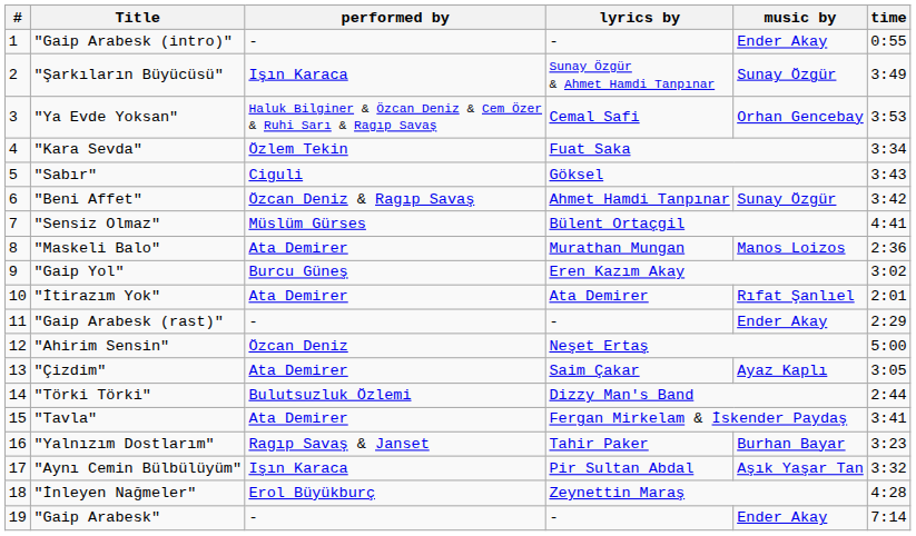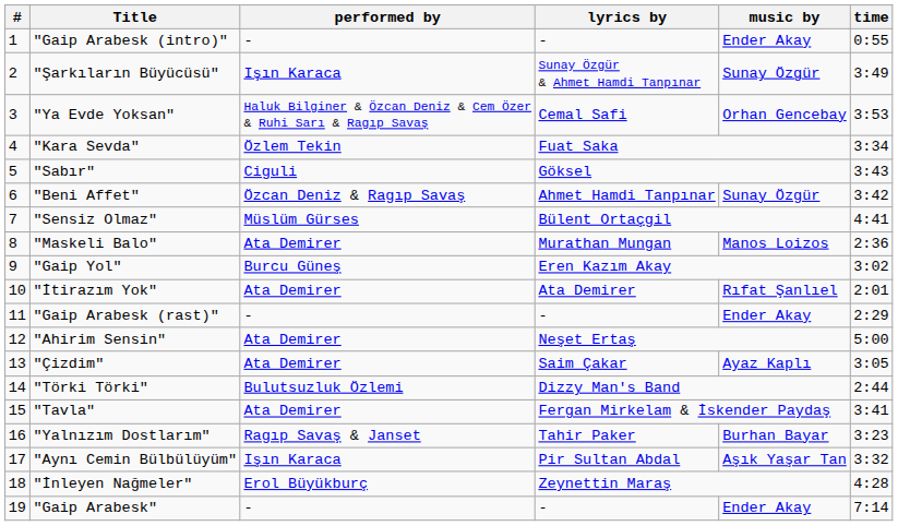"Ahirim Sensin" | performed by: Özcan Deniz -> Ata Demirer
